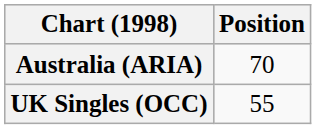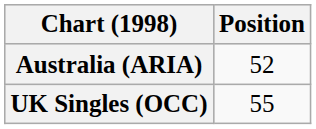Australia (ARIA) | Position: 70 -> 52
